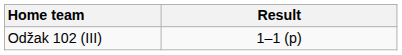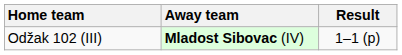+ column: Away team | Mladost Sibovac (IV)
